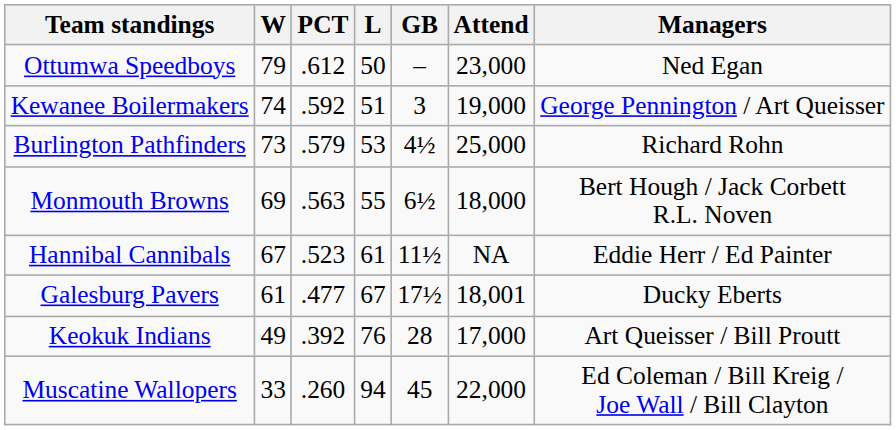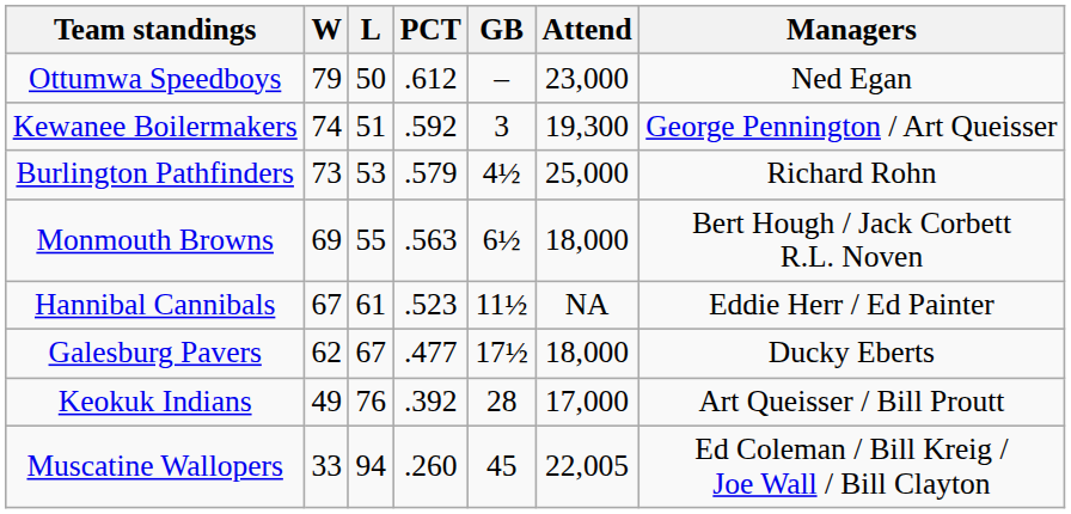columns swapped: L <-> PCT
Kewanee Boilermakers | Attend: 19,000 -> 19,300
Galesburg Pavers | W: 61 -> 62
Galesburg Pavers | Attend: 18,001 -> 18,000
Muscatine Wallopers | Attend: 22,000 -> 22,005
